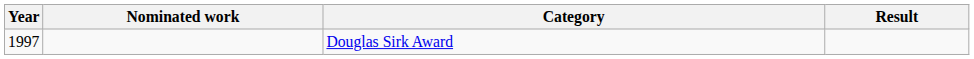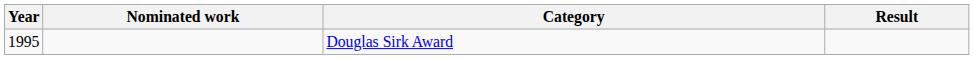Douglas Sirk Award | Year: 1997 -> 1995
